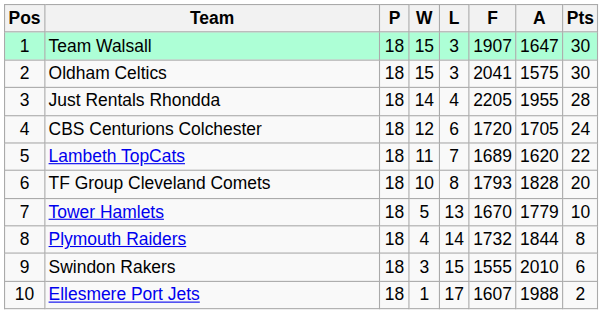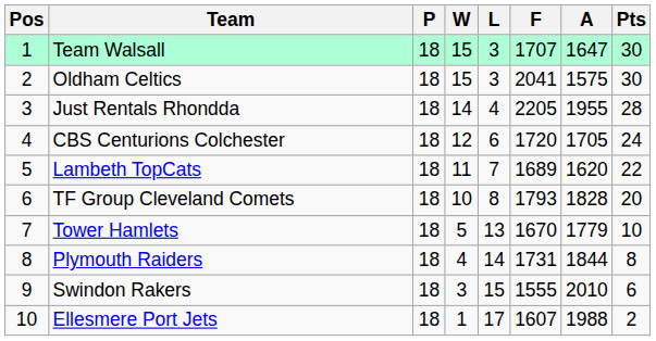Team Walsall | F: 1907 -> 1707
Plymouth Raiders | F: 1732 -> 1731
